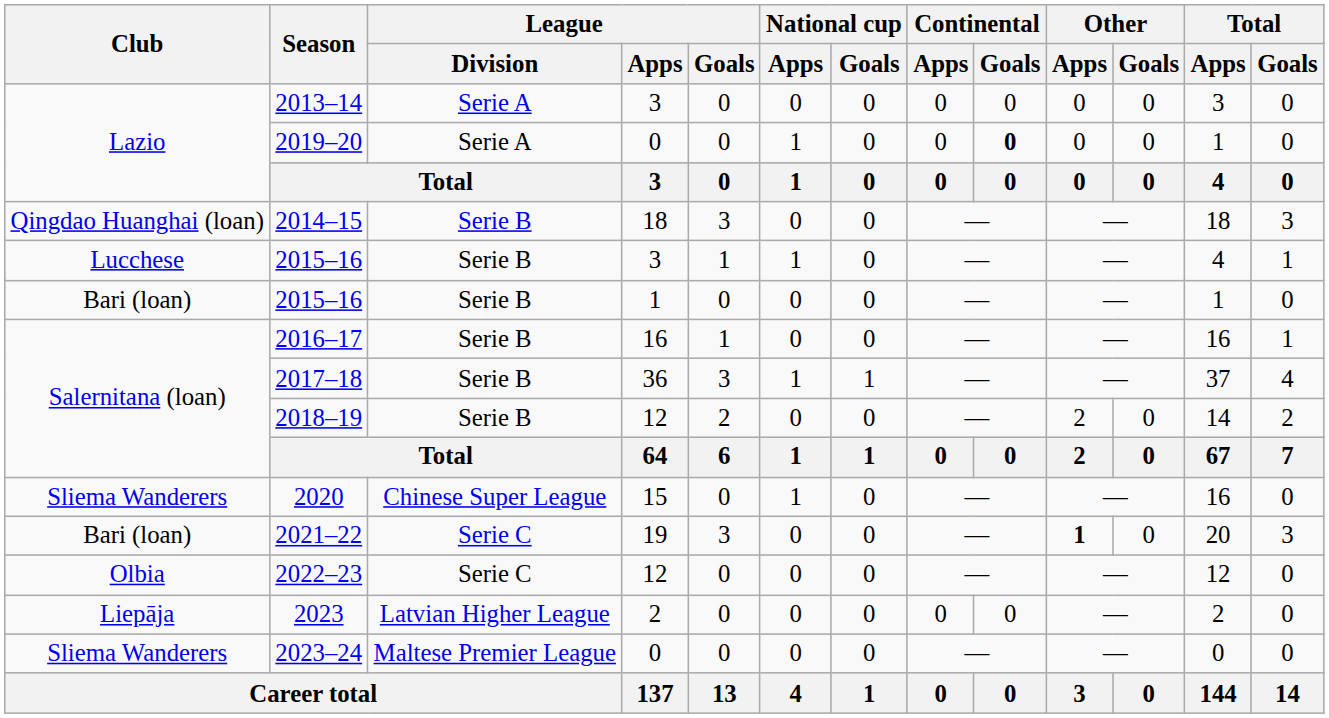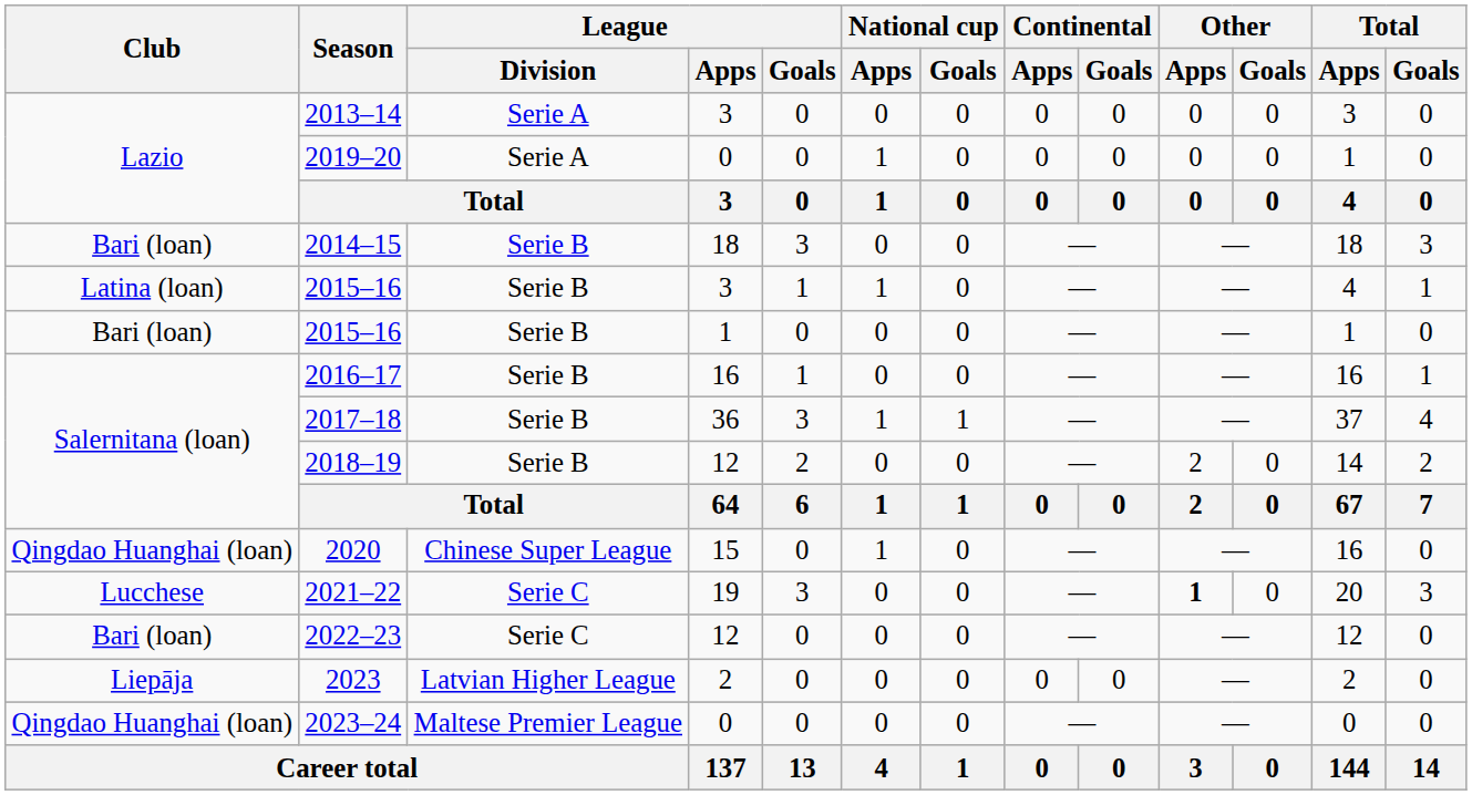2019–20 | Continental / Goals: bold -> normal
2014–15 | Club: Qingdao Huanghai (loan) -> Bari (loan)
2015–16 / 3 | Club: Lucchese -> Latina (loan)
2020 | Club: Sliema Wanderers -> Qingdao Huanghai (loan)
2021–22 | Club: Bari (loan) -> Lucchese
2022–23 | Club: Olbia -> Bari (loan)
2023–24 | Club: Sliema Wanderers -> Qingdao Huanghai (loan)
